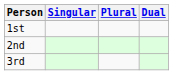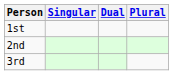columns swapped: Dual <-> Plural
